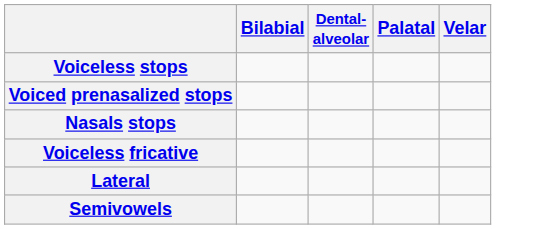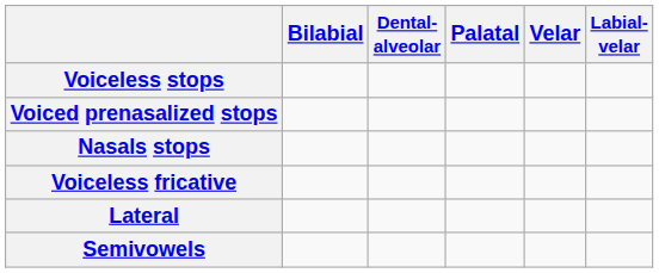+ column: Labial- velar
